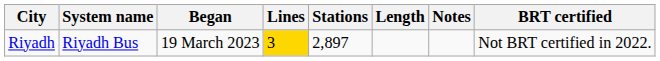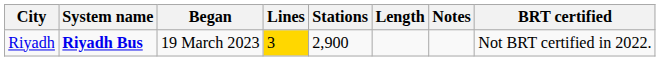Riyadh | System name: normal -> bold
Riyadh | Stations: 2,897 -> 2,900
